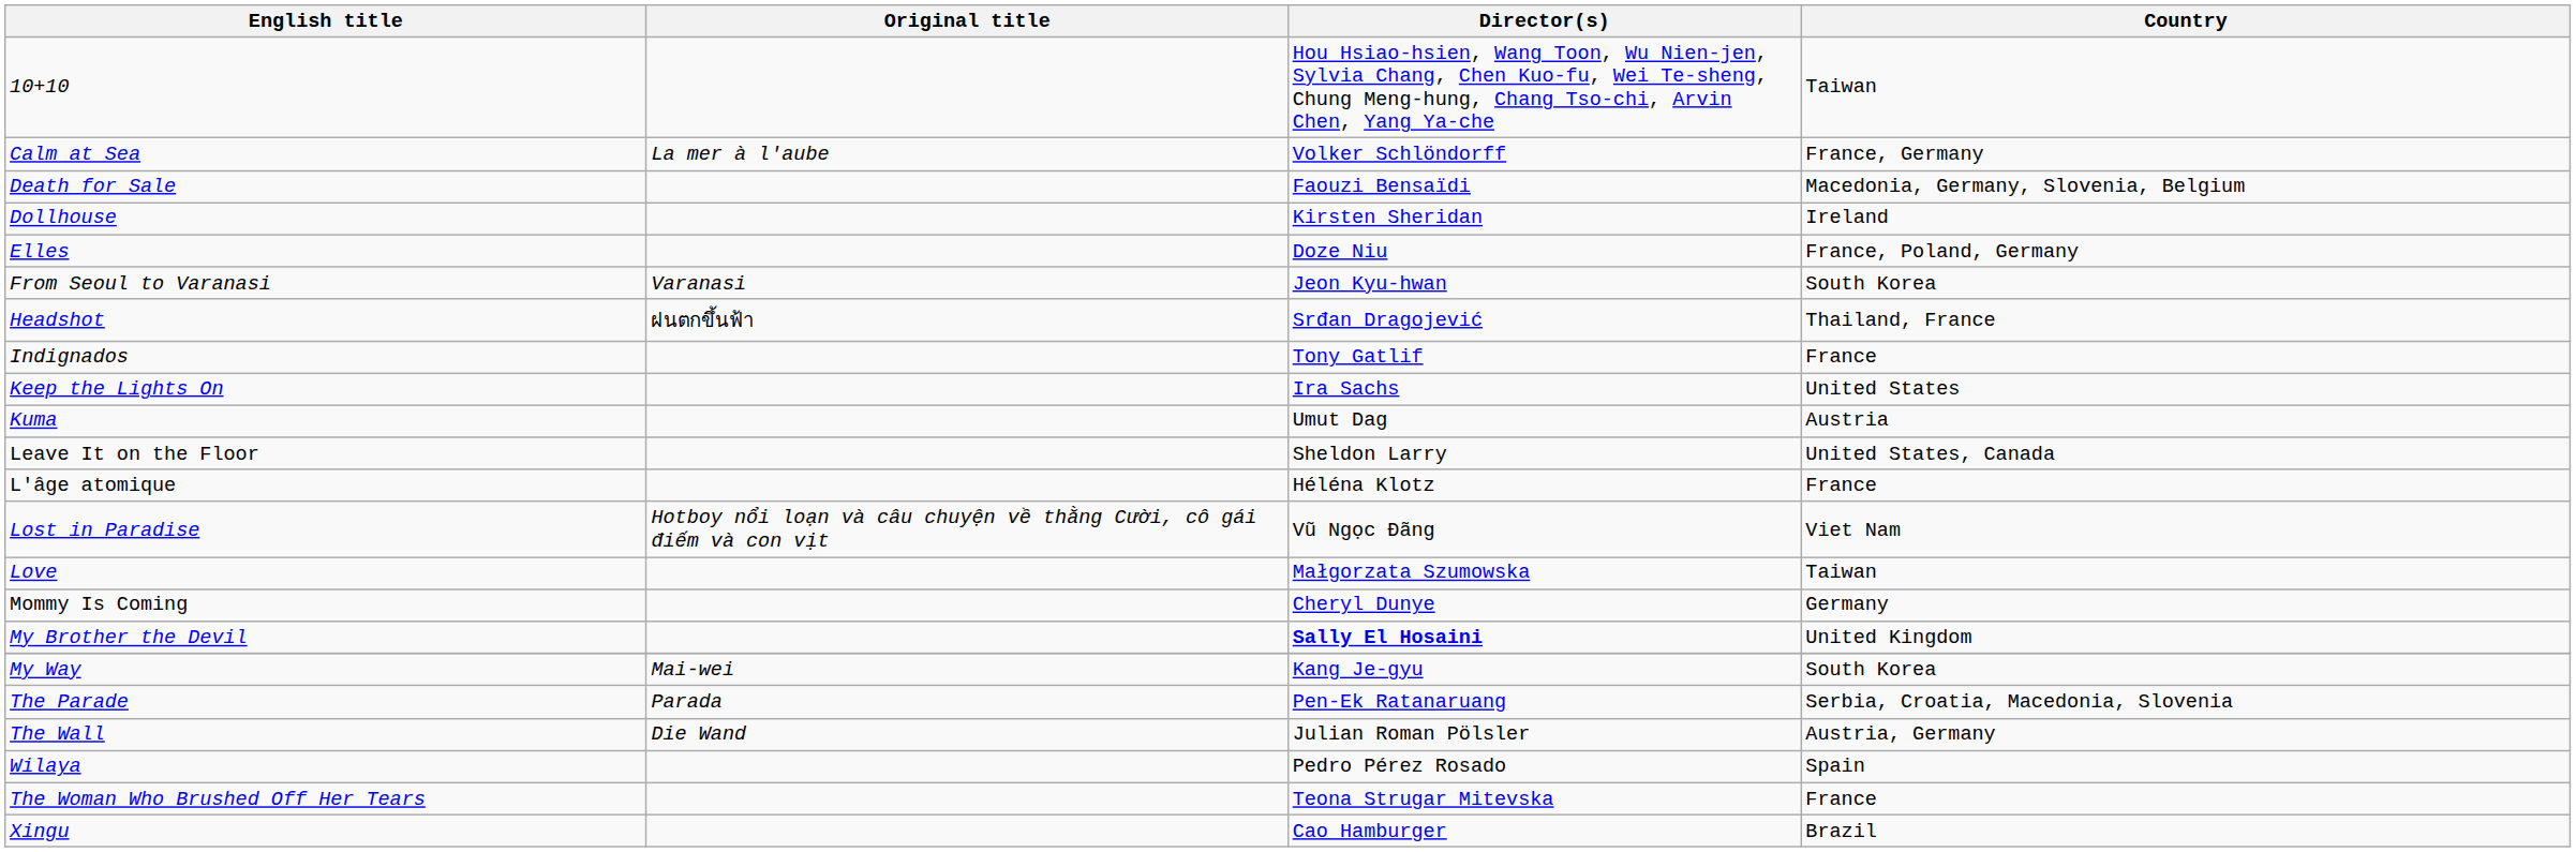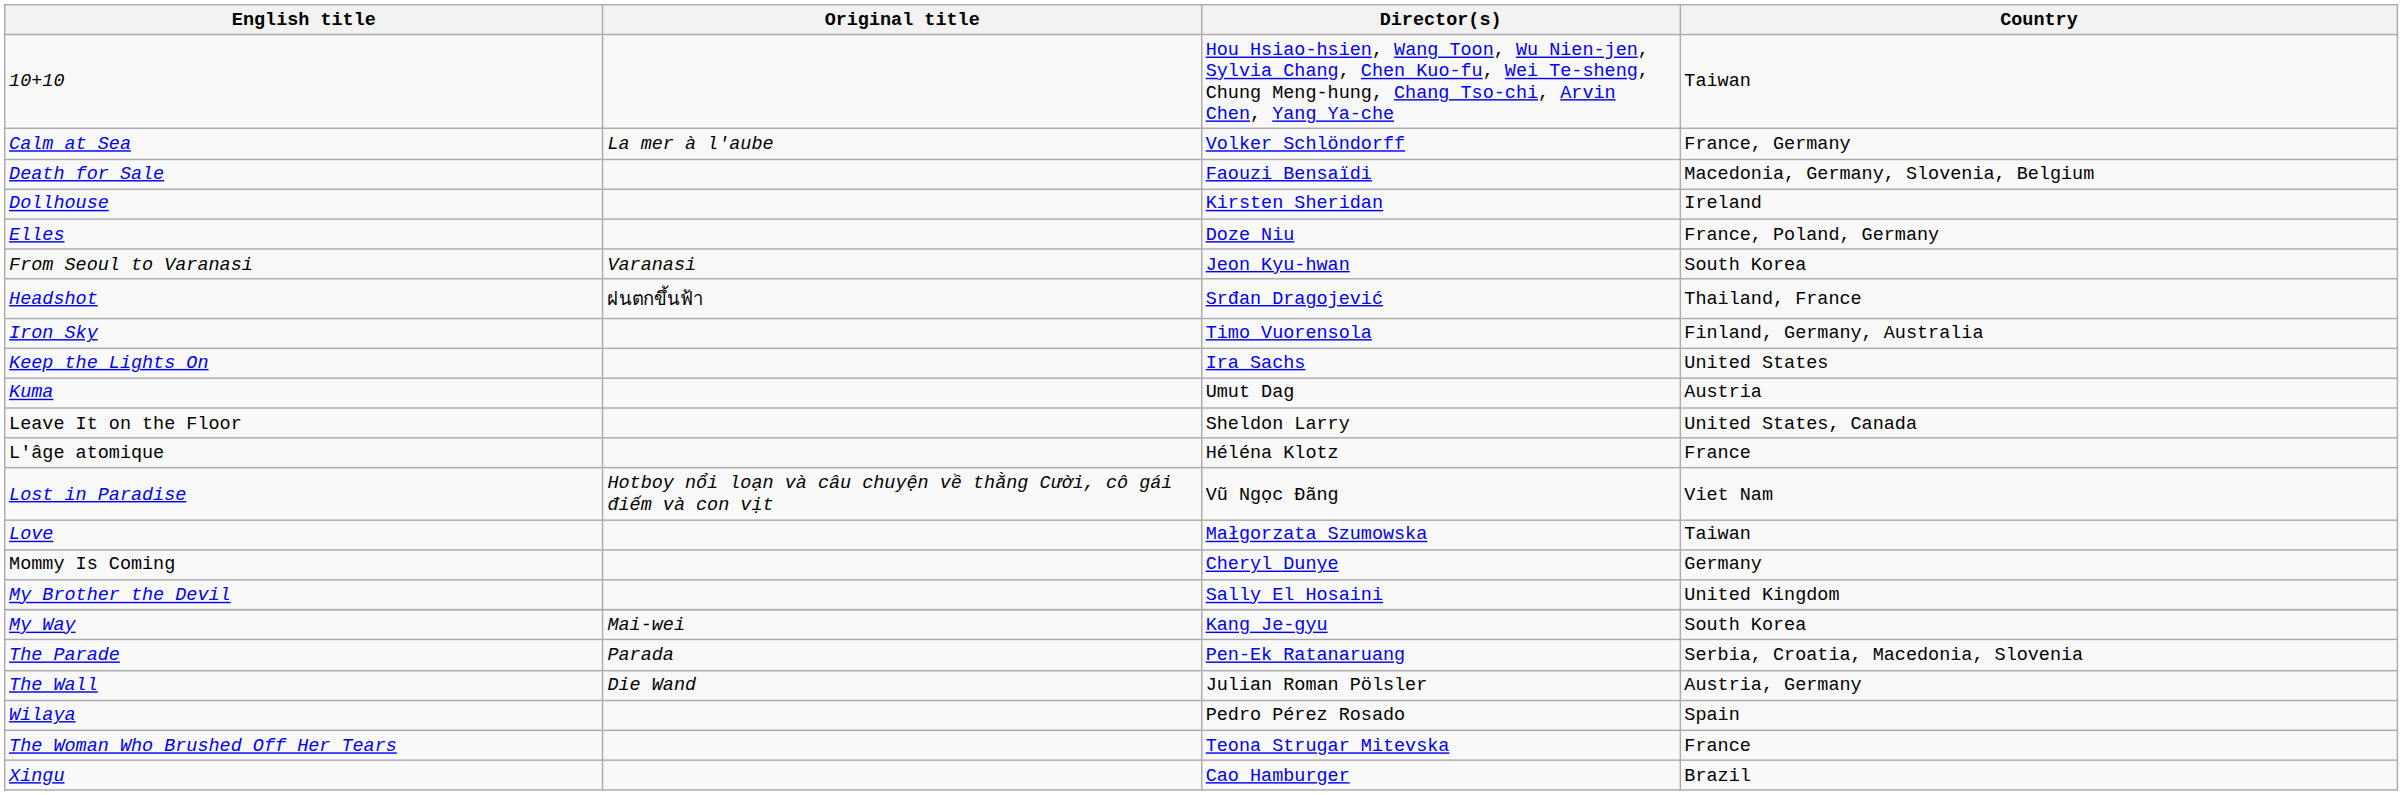- row: Indignados | Tony Gatlif | France
+ row: Iron Sky | Timo Vuorensola | Finland, Germany, Australia
My Brother the Devil | Director(s): bold -> normal
